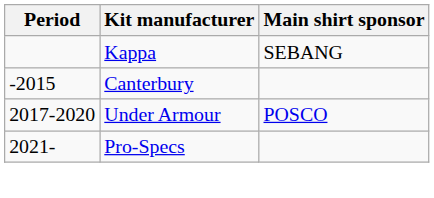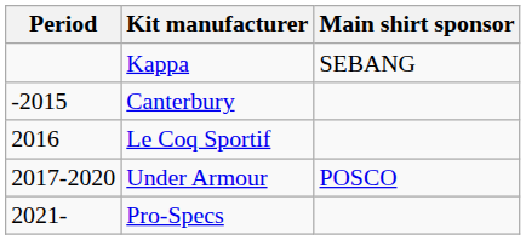+ row: 2016 | Le Coq Sportif
